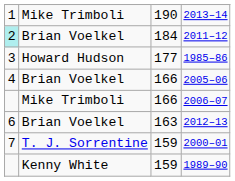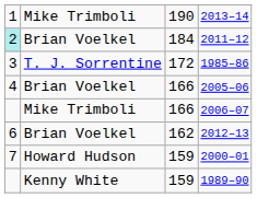1985–86 | column 2: Howard Hudson -> T. J. Sorrentine
1985–86 | column 3: 177 -> 172
2012–13 | column 3: 163 -> 162
2000–01 | column 2: T. J. Sorrentine -> Howard Hudson
